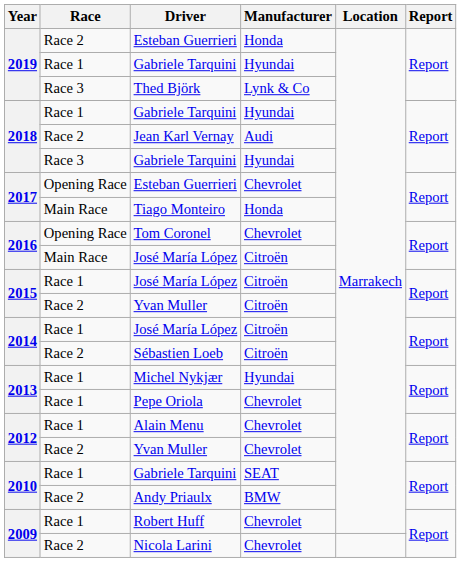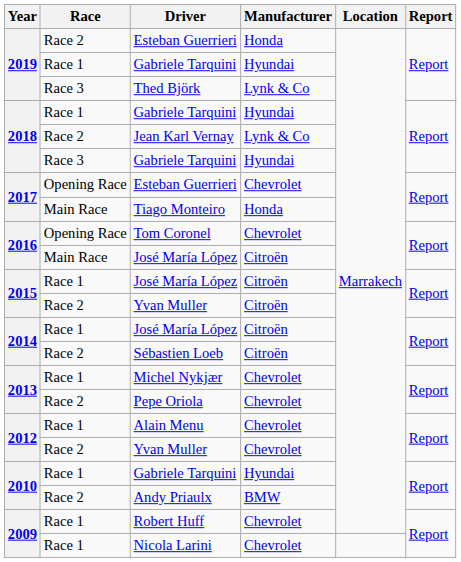Jean Karl Vernay | Manufacturer: Audi -> Lynk & Co
Michel Nykjær | Manufacturer: Hyundai -> Chevrolet
Pepe Oriola | Race: Race 1 -> Race 2
2010 / Gabriele Tarquini | Manufacturer: SEAT -> Hyundai
Nicola Larini | Race: Race 2 -> Race 1
